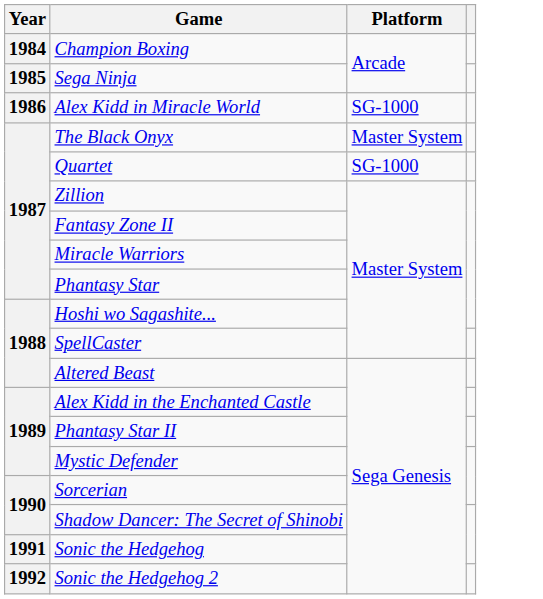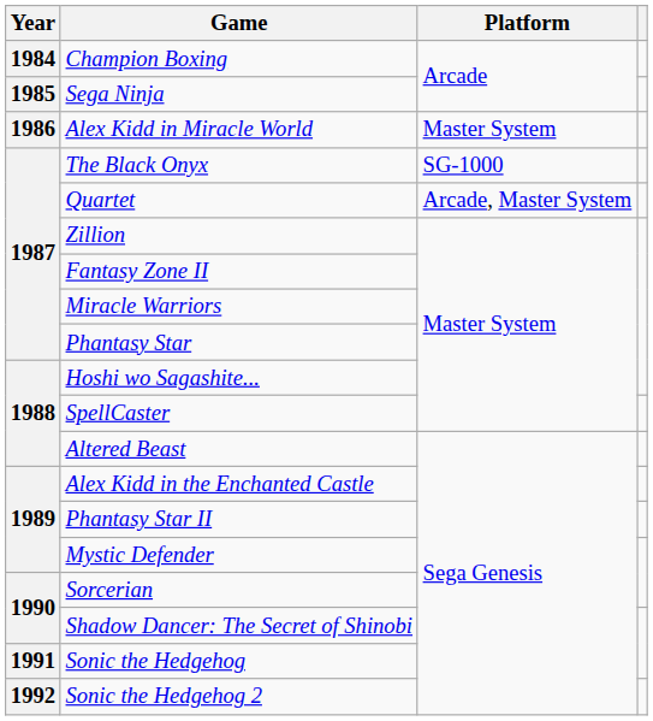Alex Kidd in Miracle World | Platform: SG-1000 -> Master System
The Black Onyx | Platform: Master System -> SG-1000
Quartet | Platform: SG-1000 -> Arcade, Master System
